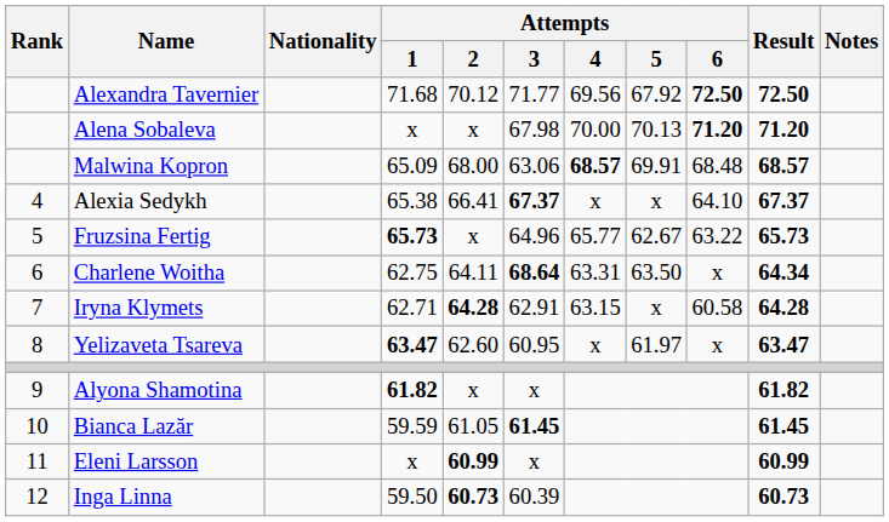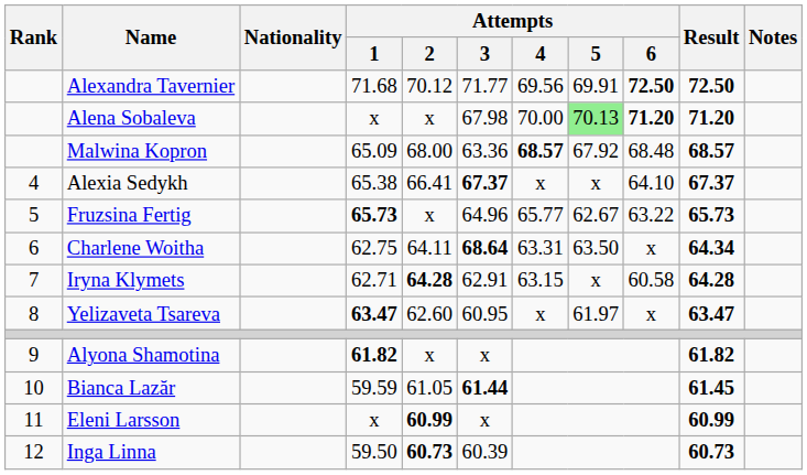Alexandra Tavernier | Attempts / 5: 67.92 -> 69.91
Alena Sobaleva | Attempts / 5: no background -> lightgreen background
Malwina Kopron | Attempts / 3: 63.06 -> 63.36
Malwina Kopron | Attempts / 5: 69.91 -> 67.92
Bianca Lazăr | Attempts / 3: 61.45 -> 61.44
